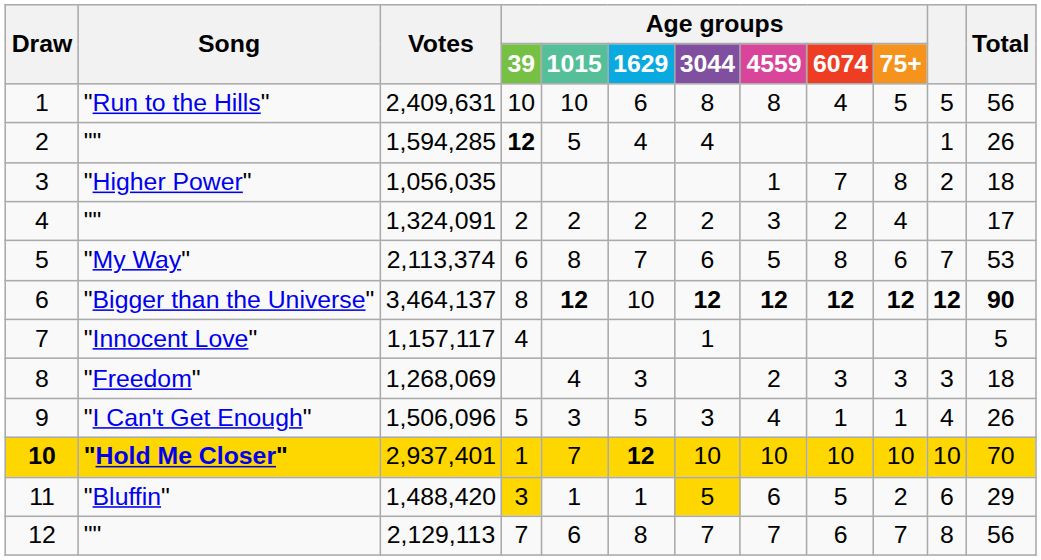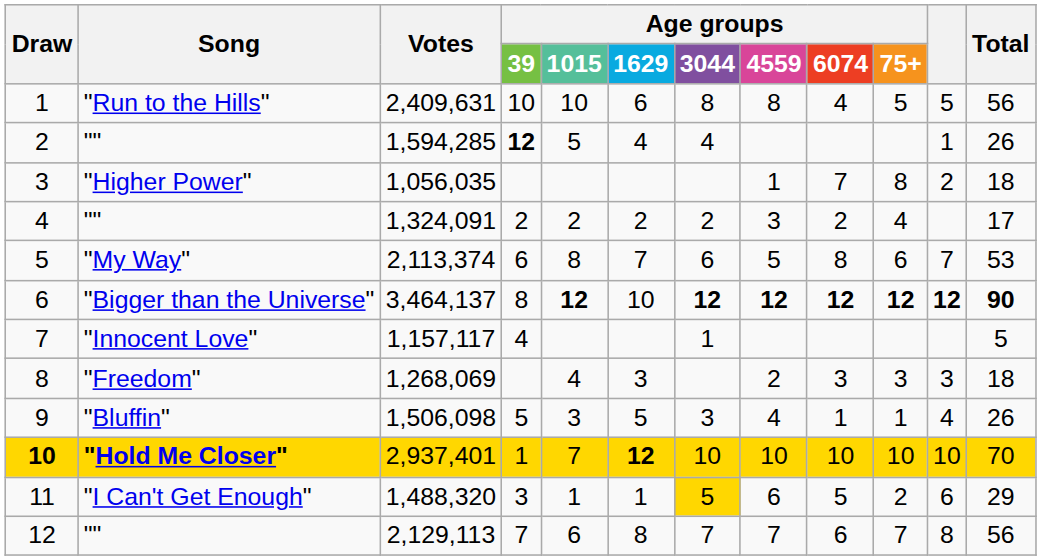9 | Song: "I Can't Get Enough" -> "Bluffin"
9 | Votes: 1,506,096 -> 1,506,098
11 | Song: "Bluffin" -> "I Can't Get Enough"
11 | Votes: 1,488,420 -> 1,488,320
11 | Age groups / 39: gold background -> no background
